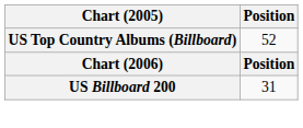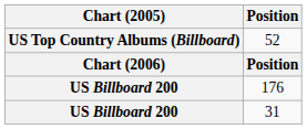+ row: US Billboard 200 | 176
